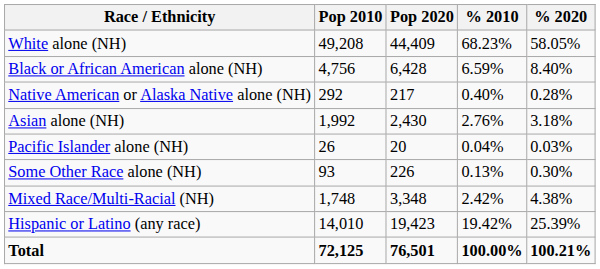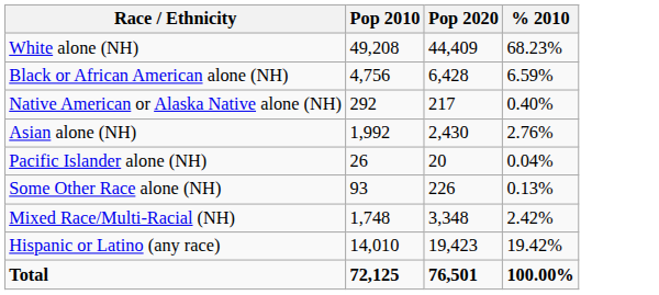- column: % 2020 | 58.05% | 8.40% | 0.28% | 3.18% | 0.03% | 0.30% | 4.38% | 25.39% | 100.21%
